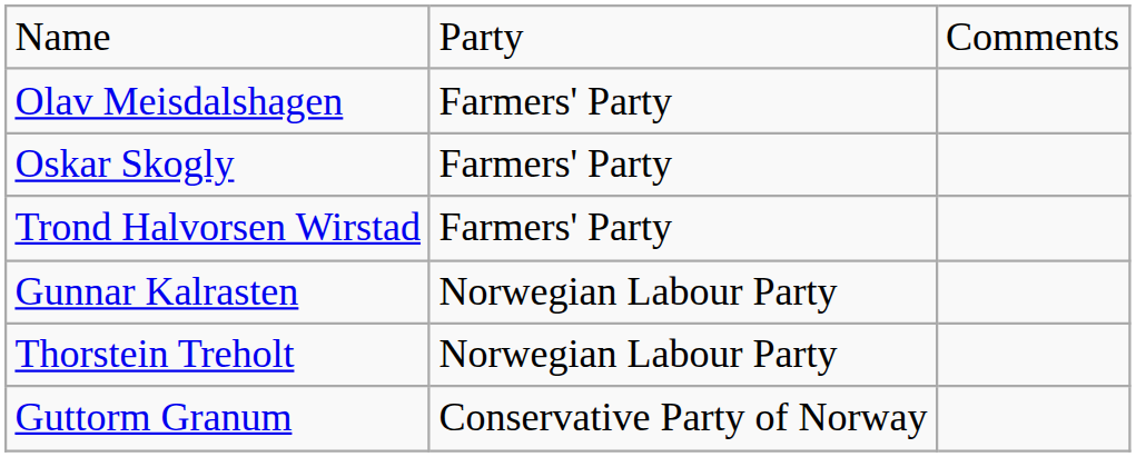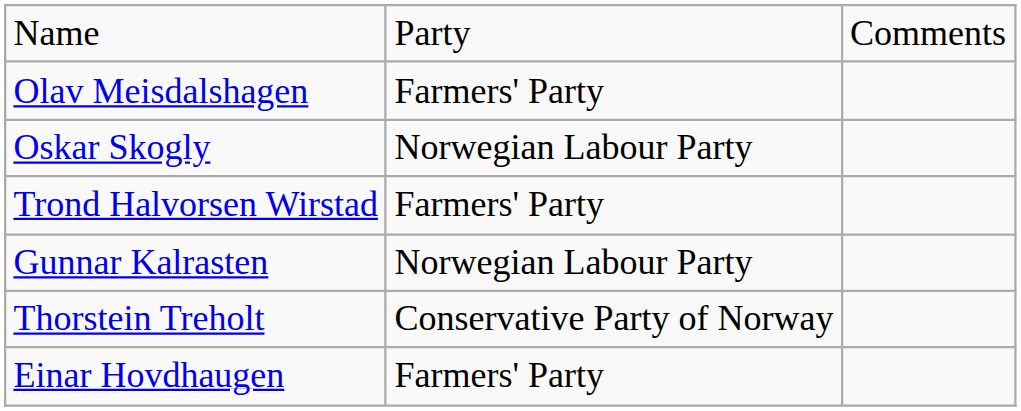Oskar Skogly | column 2: Farmers' Party -> Norwegian Labour Party
Thorstein Treholt | column 2: Norwegian Labour Party -> Conservative Party of Norway
- row: Guttorm Granum | Conservative Party of Norway
+ row: Einar Hovdhaugen | Farmers' Party
